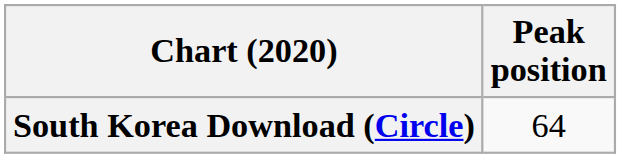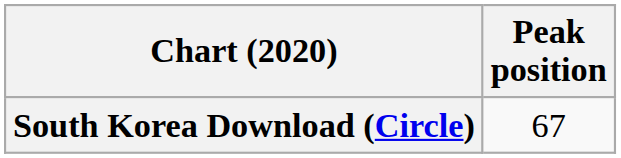South Korea Download (Circle) | Peak position: 64 -> 67
